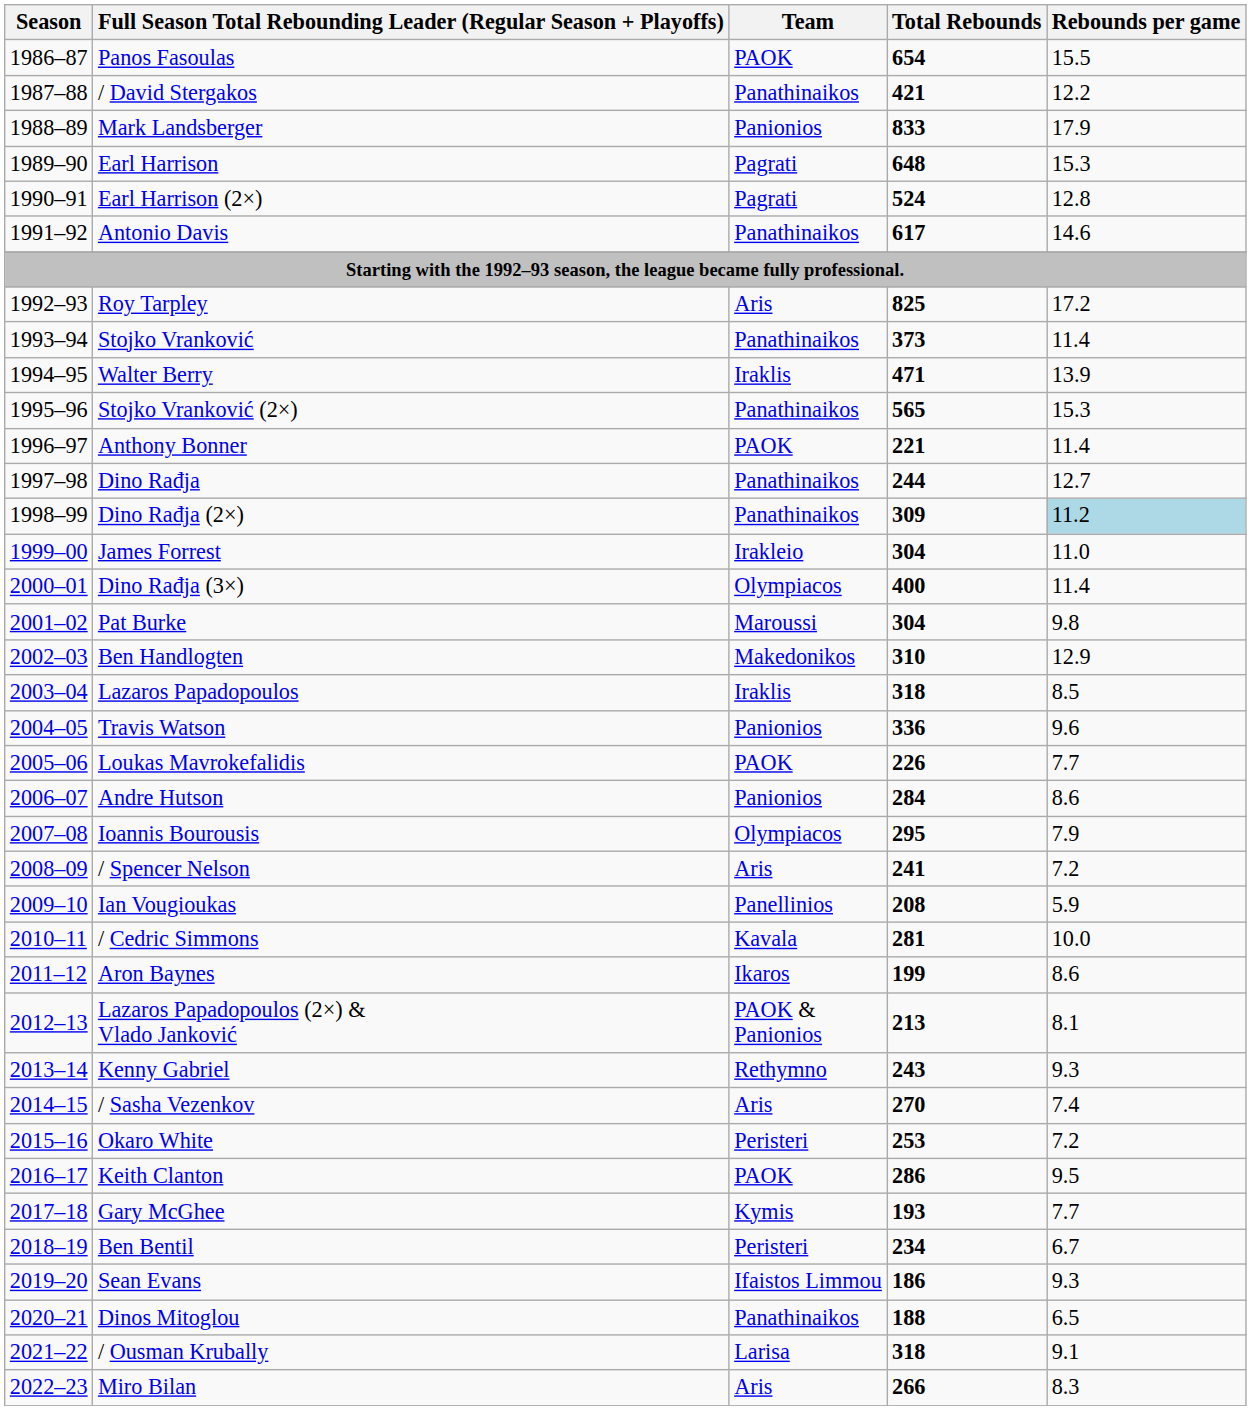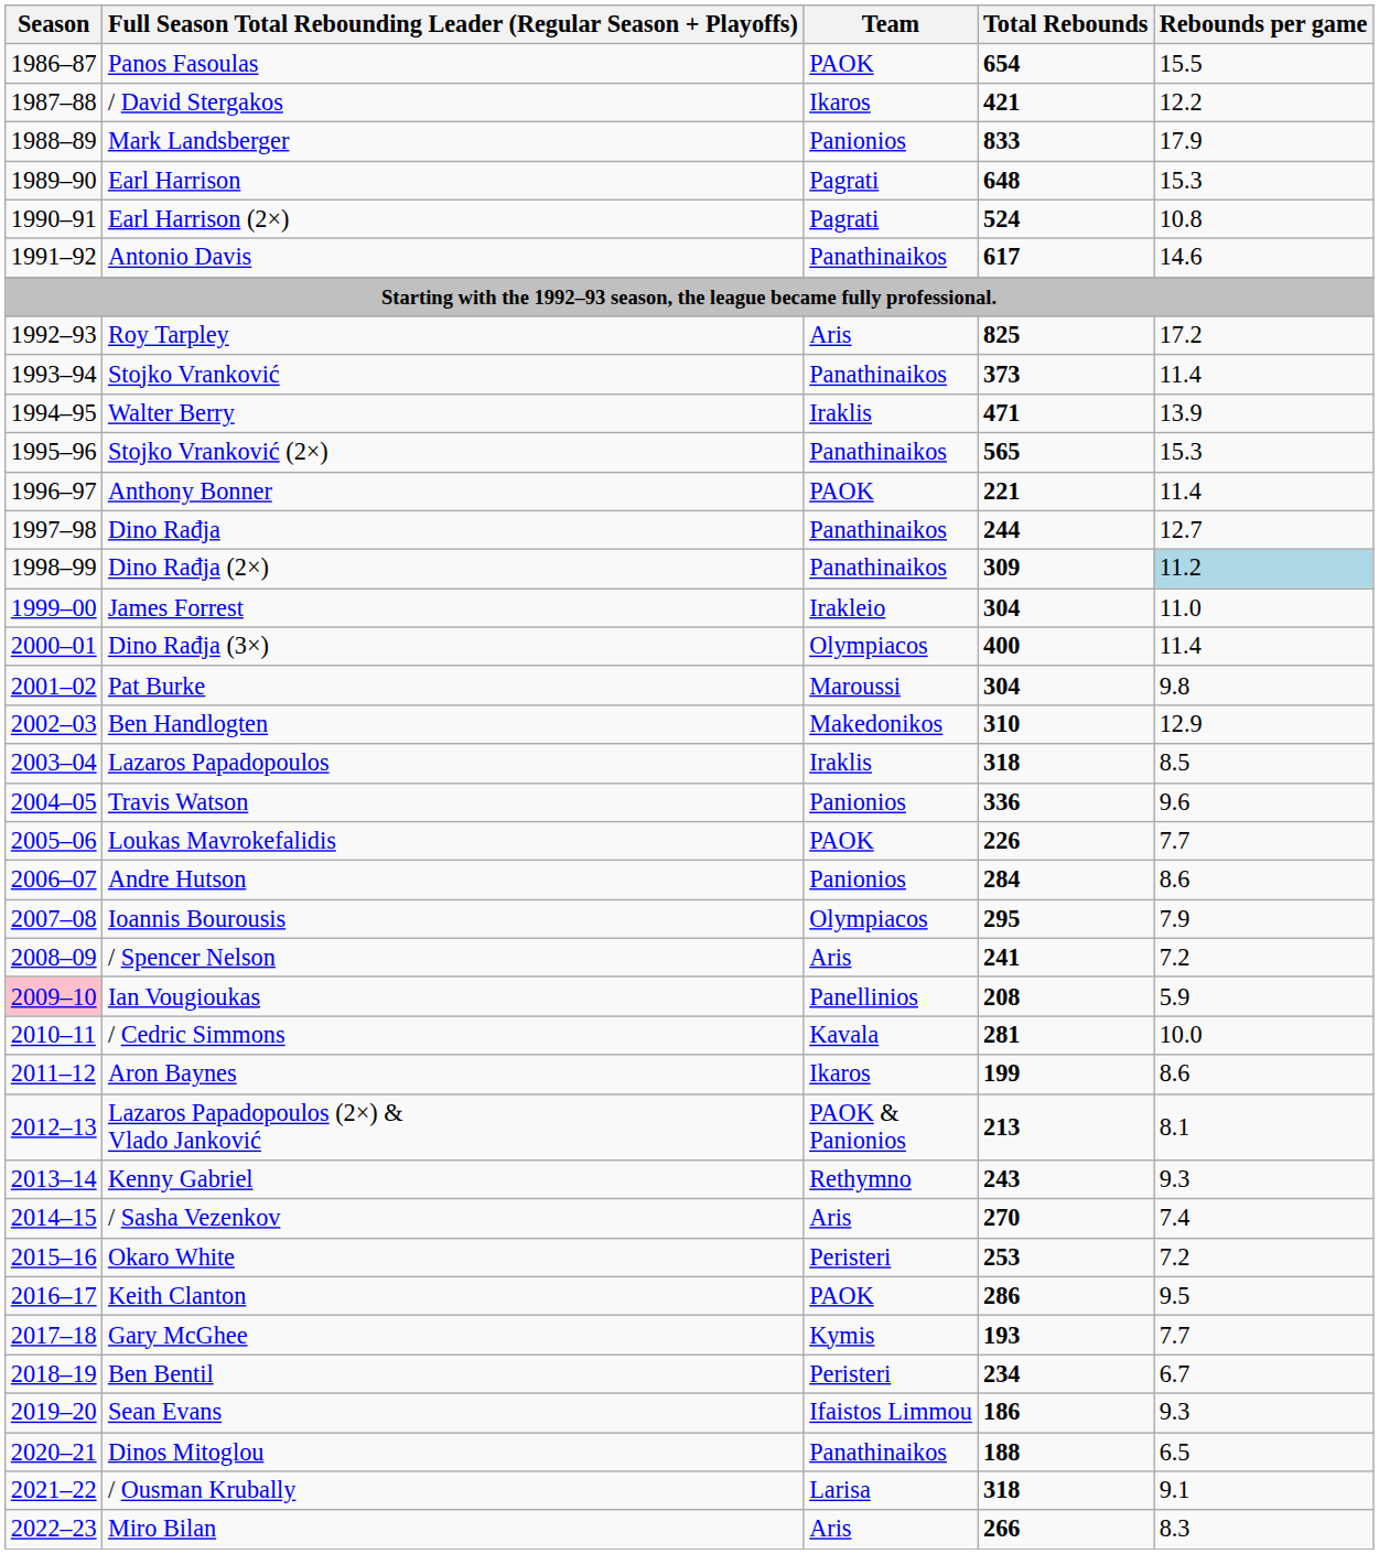/ David Stergakos | Team: Panathinaikos -> Ikaros
Earl Harrison (2×) | Rebounds per game: 12.8 -> 10.8
Ian Vougioukas | Season: no background -> pink background
